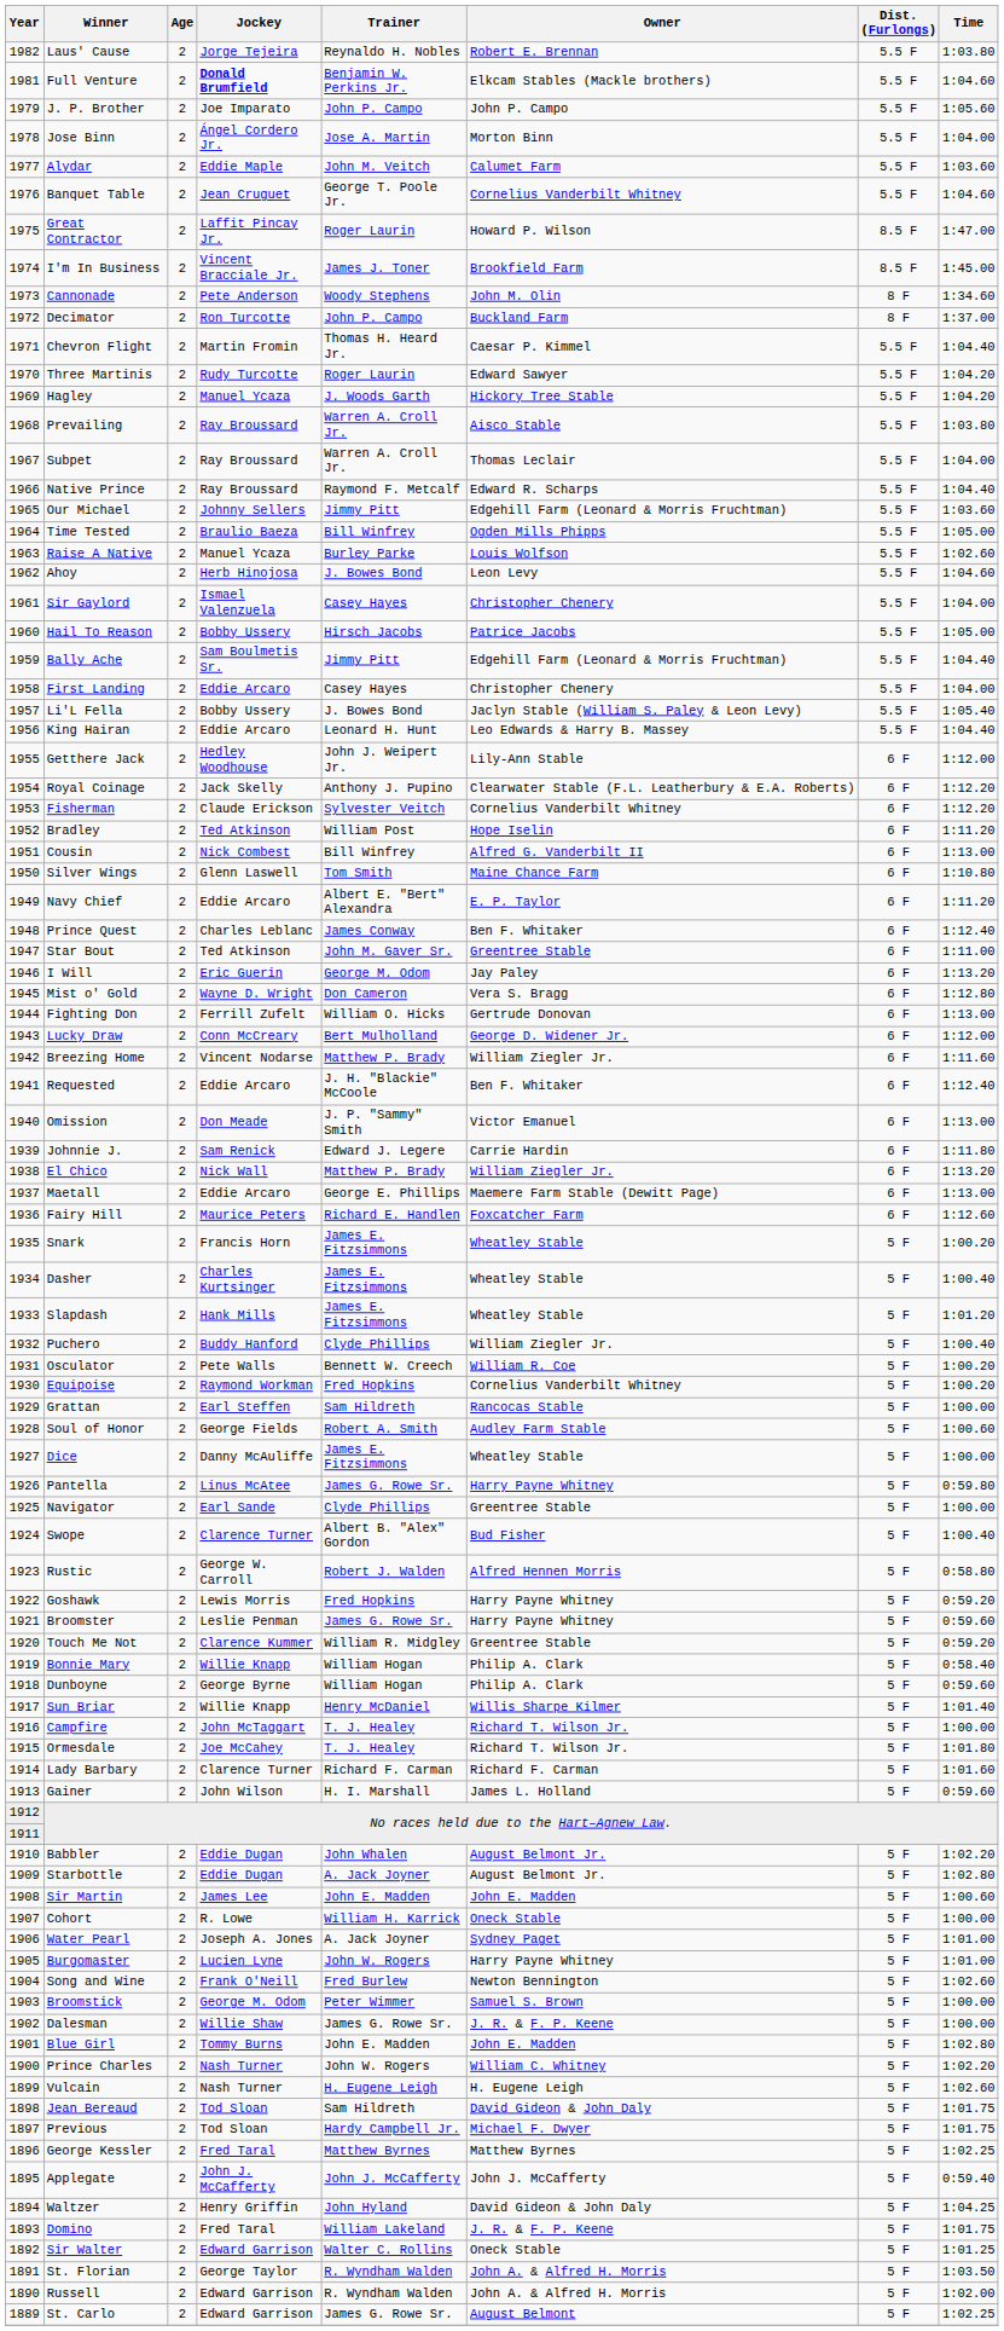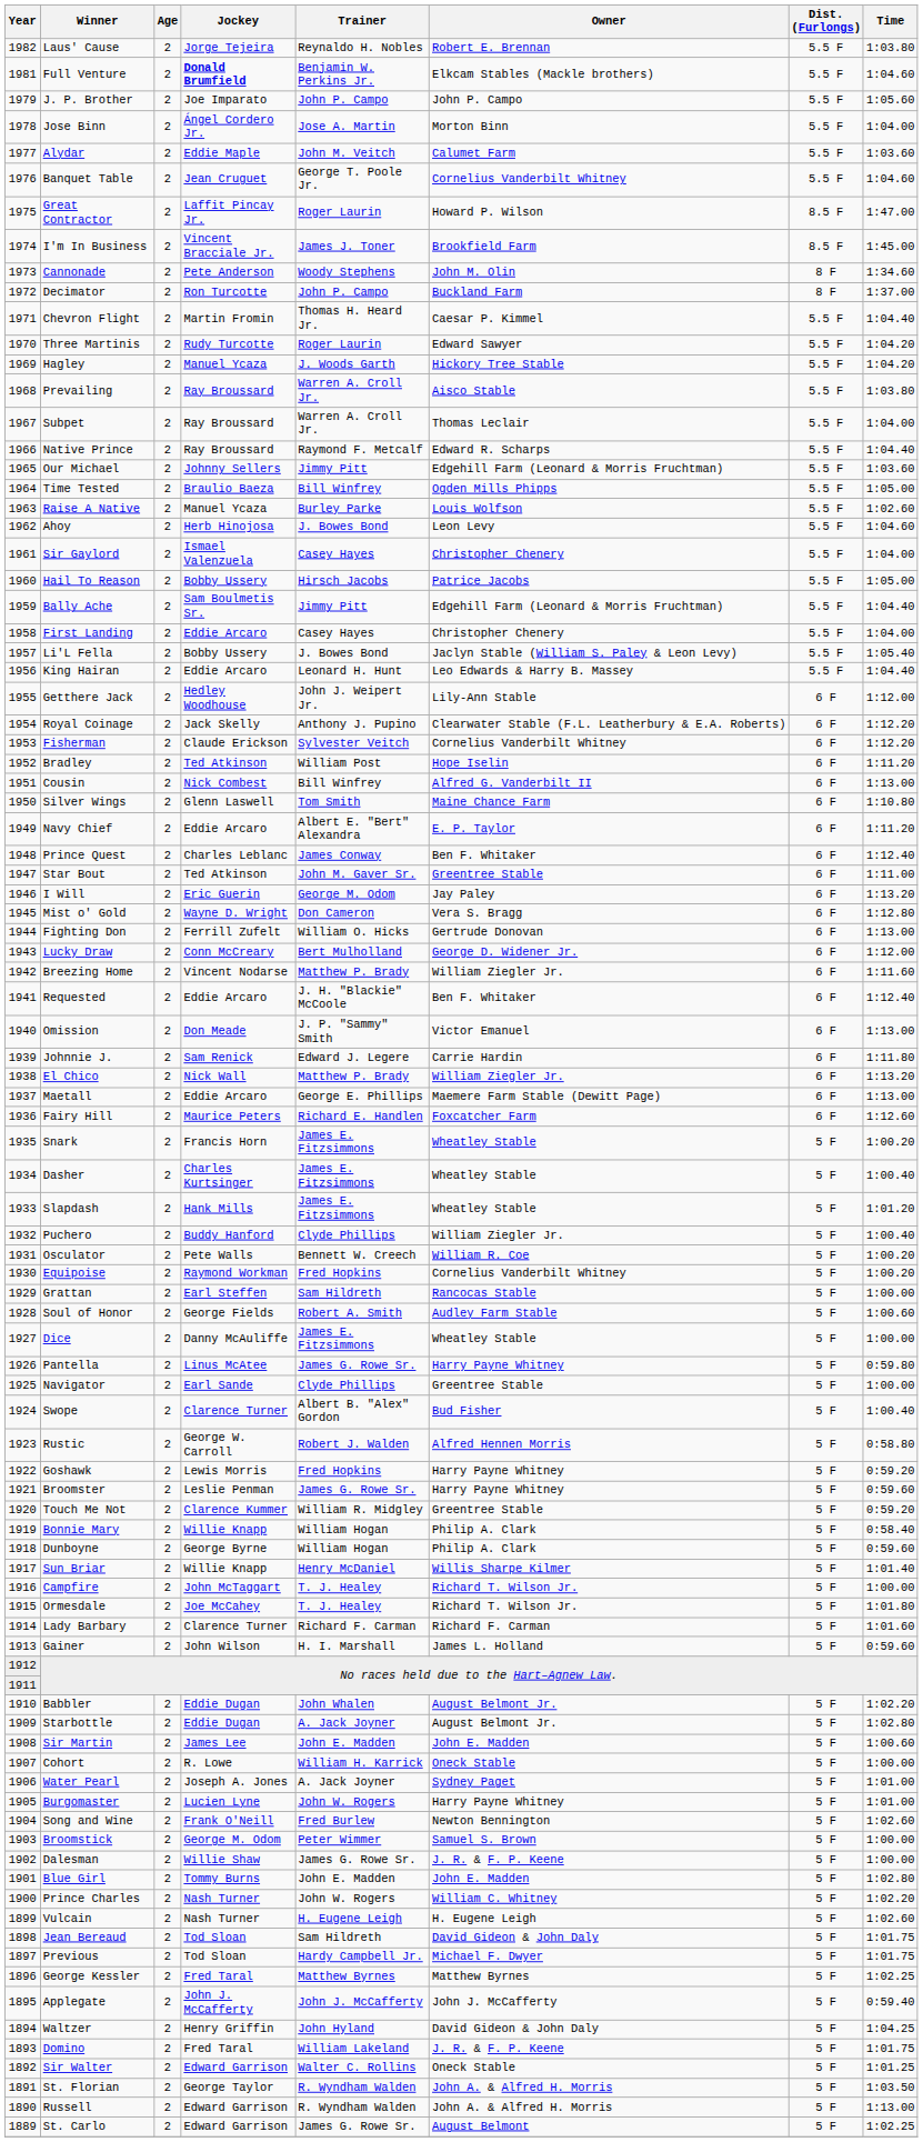Russell | Time: 1:02.00 -> 1:13.00
